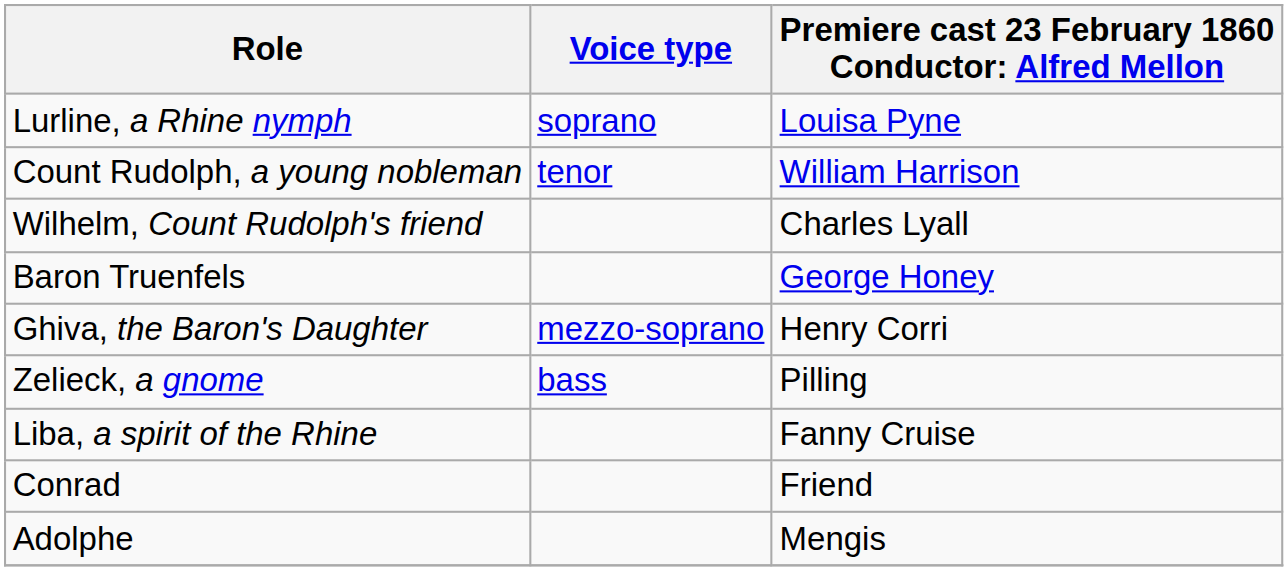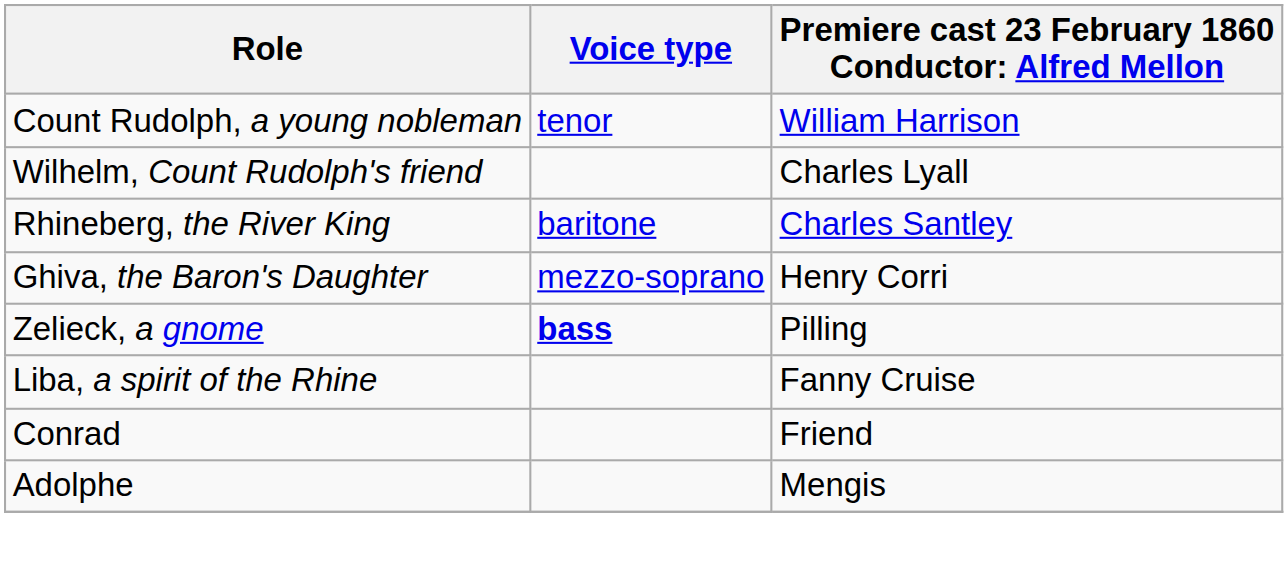- row: Lurline, a Rhine nymph | soprano | Louisa Pyne
+ row: Rhineberg, the River King | baritone | Charles Santley
- row: Baron Truenfels | George Honey
Zelieck, a gnome | Voice type: normal -> bold
